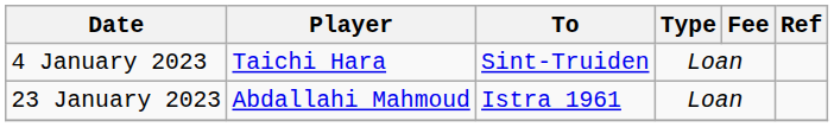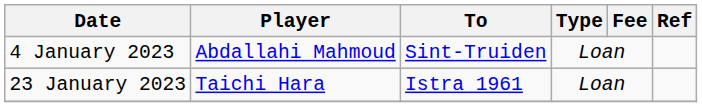4 January 2023 | Player: Taichi Hara -> Abdallahi Mahmoud
23 January 2023 | Player: Abdallahi Mahmoud -> Taichi Hara
